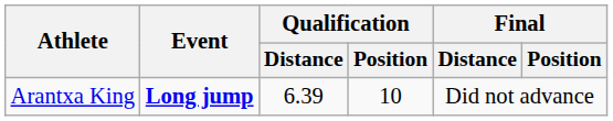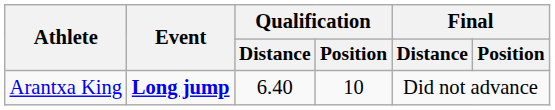Arantxa King | Qualification / Distance: 6.39 -> 6.40
